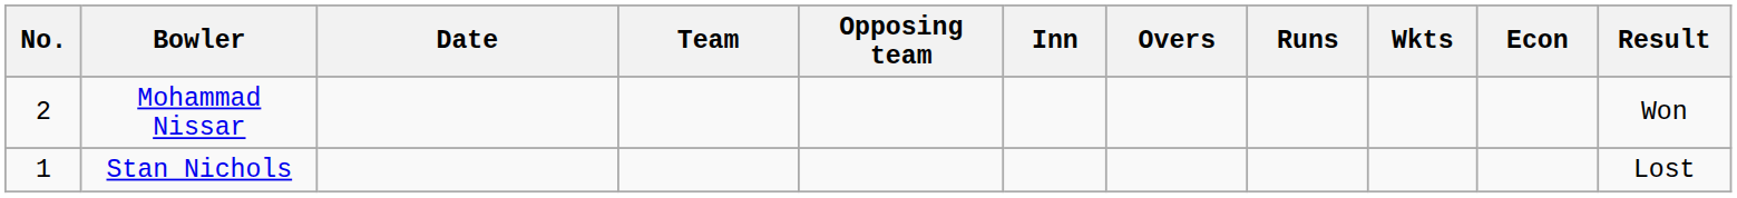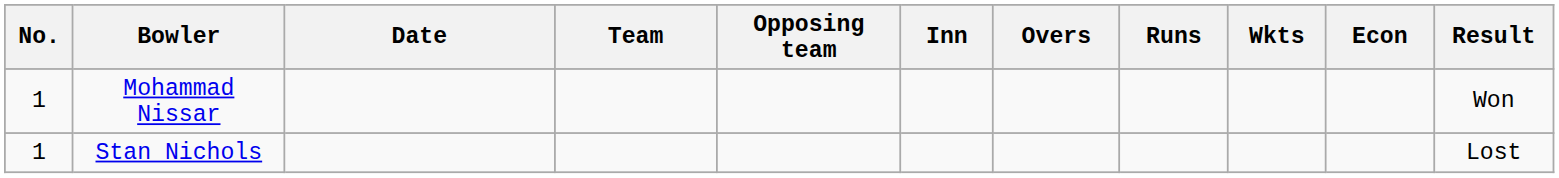Mohammad Nissar | No.: 2 -> 1
